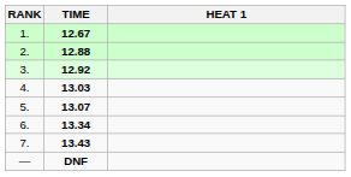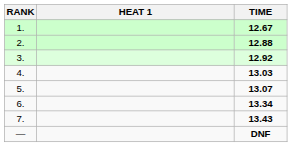columns swapped: HEAT 1 <-> TIME
